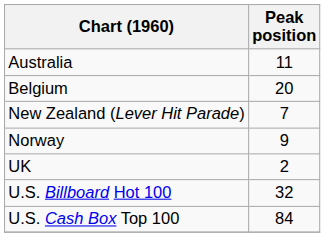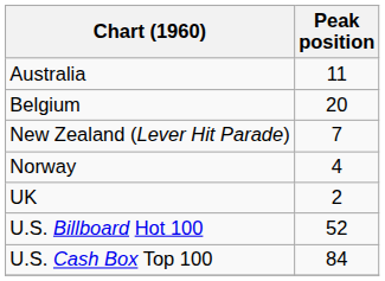Norway | Peak position: 9 -> 4
U.S. Billboard Hot 100 | Peak position: 32 -> 52
